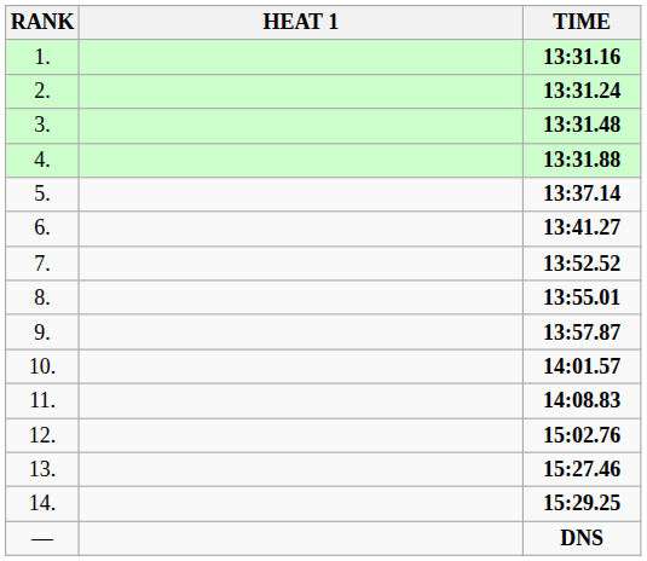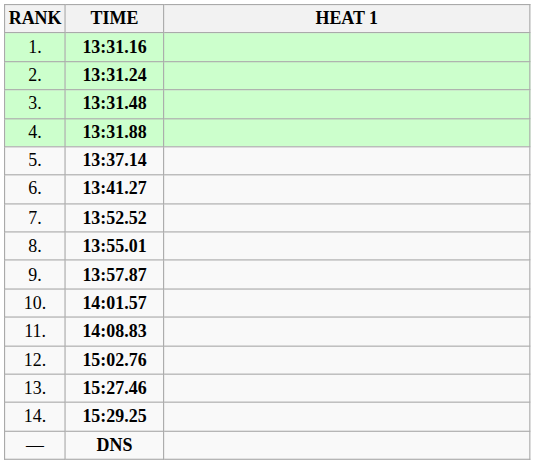columns swapped: HEAT 1 <-> TIME
